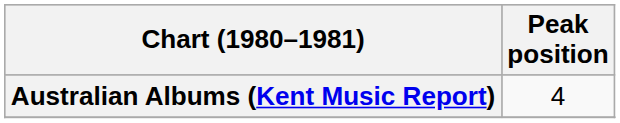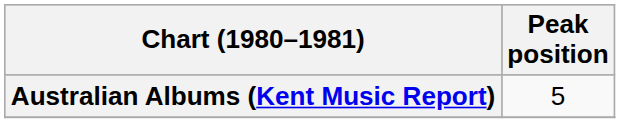Australian Albums (Kent Music Report) | Peak position: 4 -> 5
